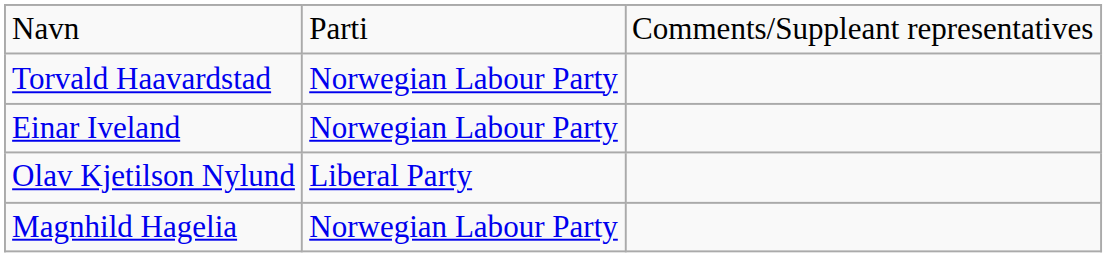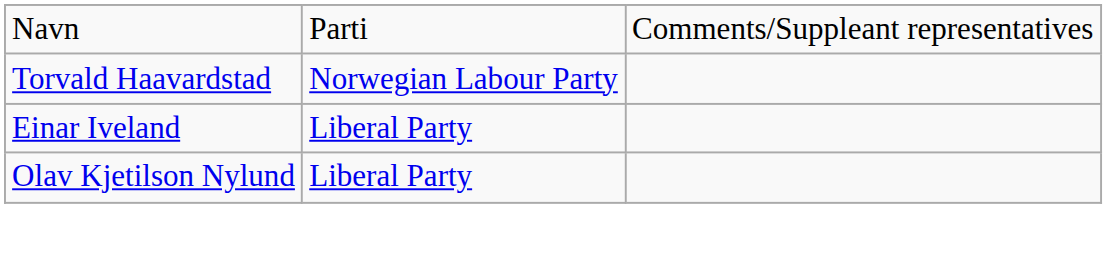Einar Iveland | column 2: Norwegian Labour Party -> Liberal Party
- row: Magnhild Hagelia | Norwegian Labour Party
